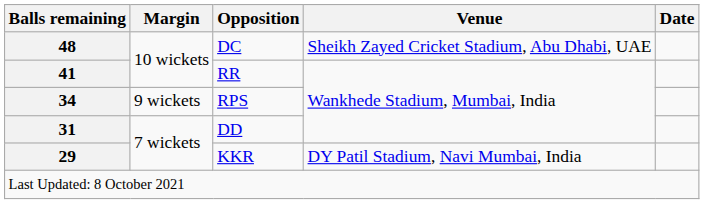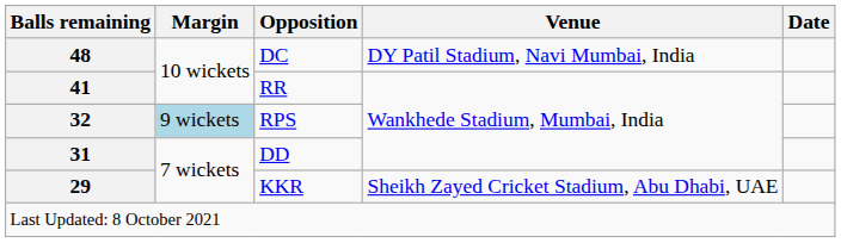DC | Venue: Sheikh Zayed Cricket Stadium, Abu Dhabi, UAE -> DY Patil Stadium, Navi Mumbai, India
RPS | Balls remaining: 34 -> 32
RPS | Margin: no background -> lightblue background
KKR | Venue: DY Patil Stadium, Navi Mumbai, India -> Sheikh Zayed Cricket Stadium, Abu Dhabi, UAE
